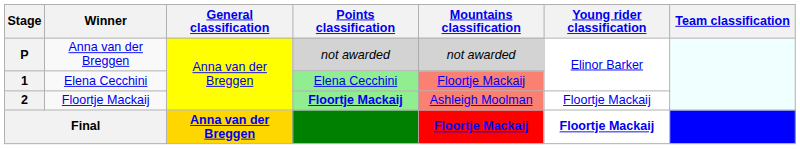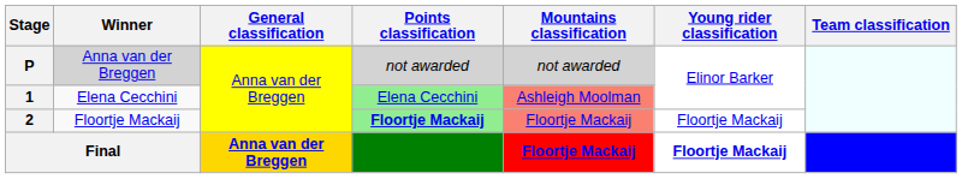P | Winner: no background -> lightgrey background
1 | Mountains classification: Floortje Mackaij -> Ashleigh Moolman
2 | Mountains classification: Ashleigh Moolman -> Floortje Mackaij
